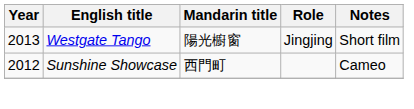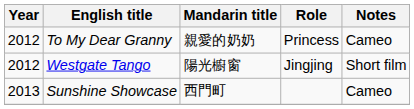+ row: 2012 | To My Dear Granny | 親愛的奶奶 | Princess | Cameo
Westgate Tango | Year: 2013 -> 2012
Sunshine Showcase | Year: 2012 -> 2013
